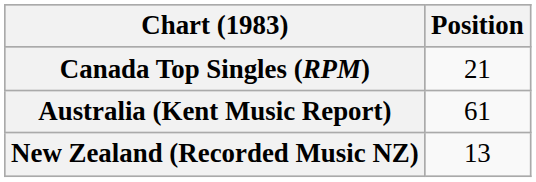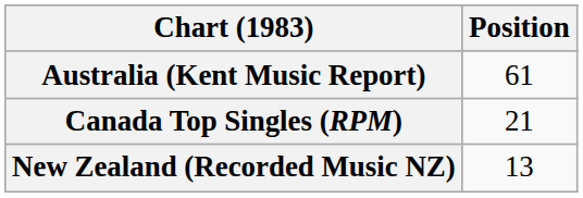rows swapped: Australia (Kent Music Report) <-> Canada Top Singles (RPM)
